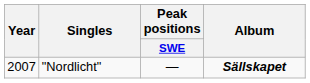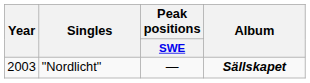"Nordlicht" | Year: 2007 -> 2003
